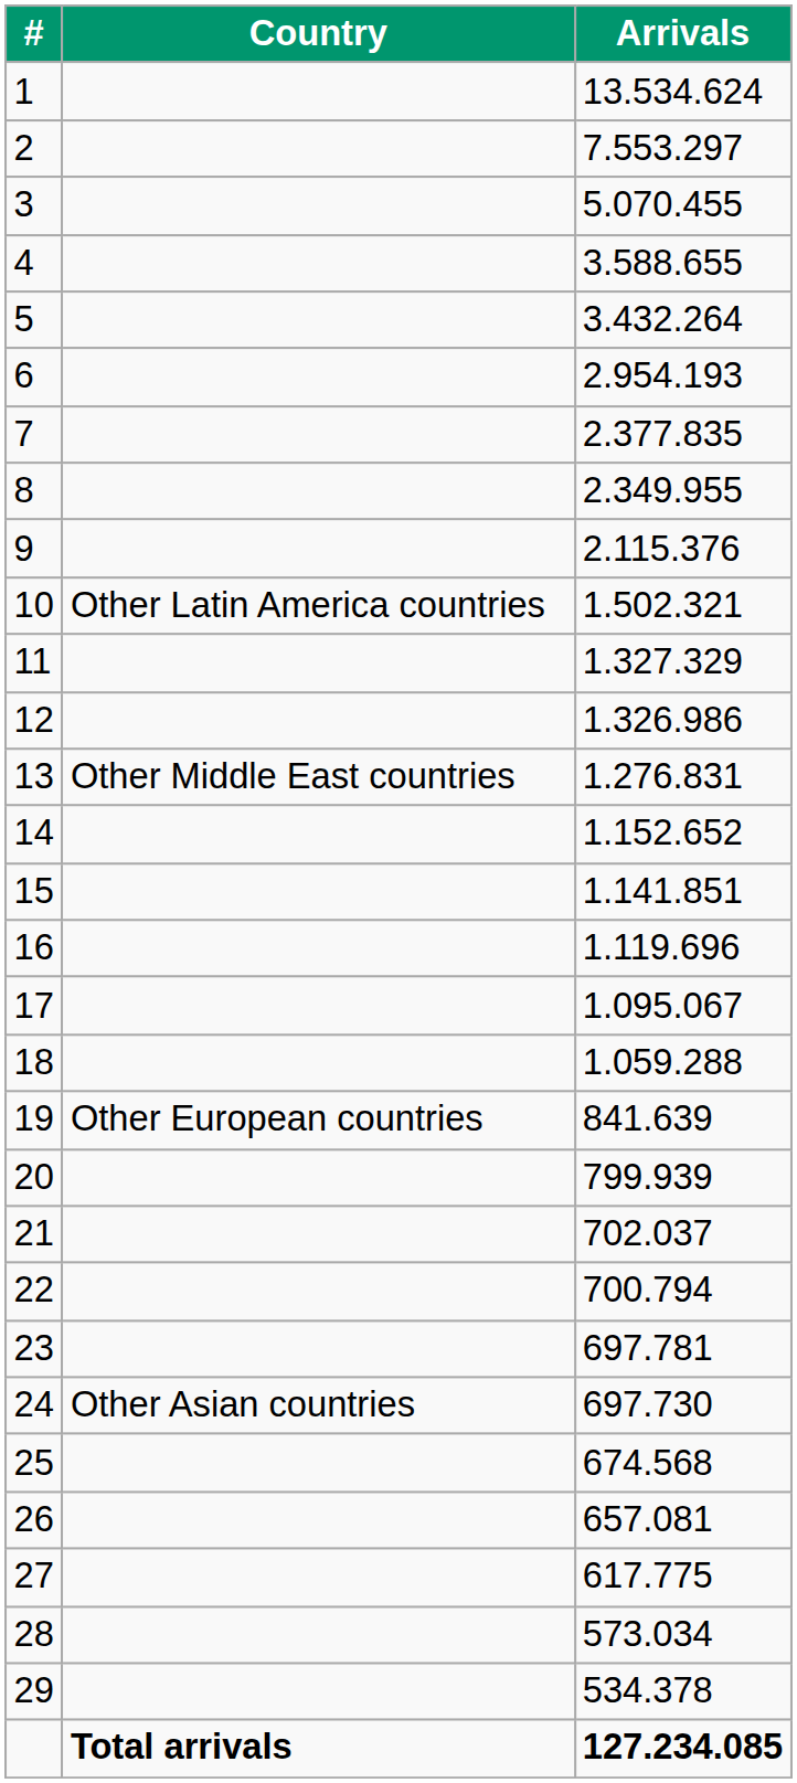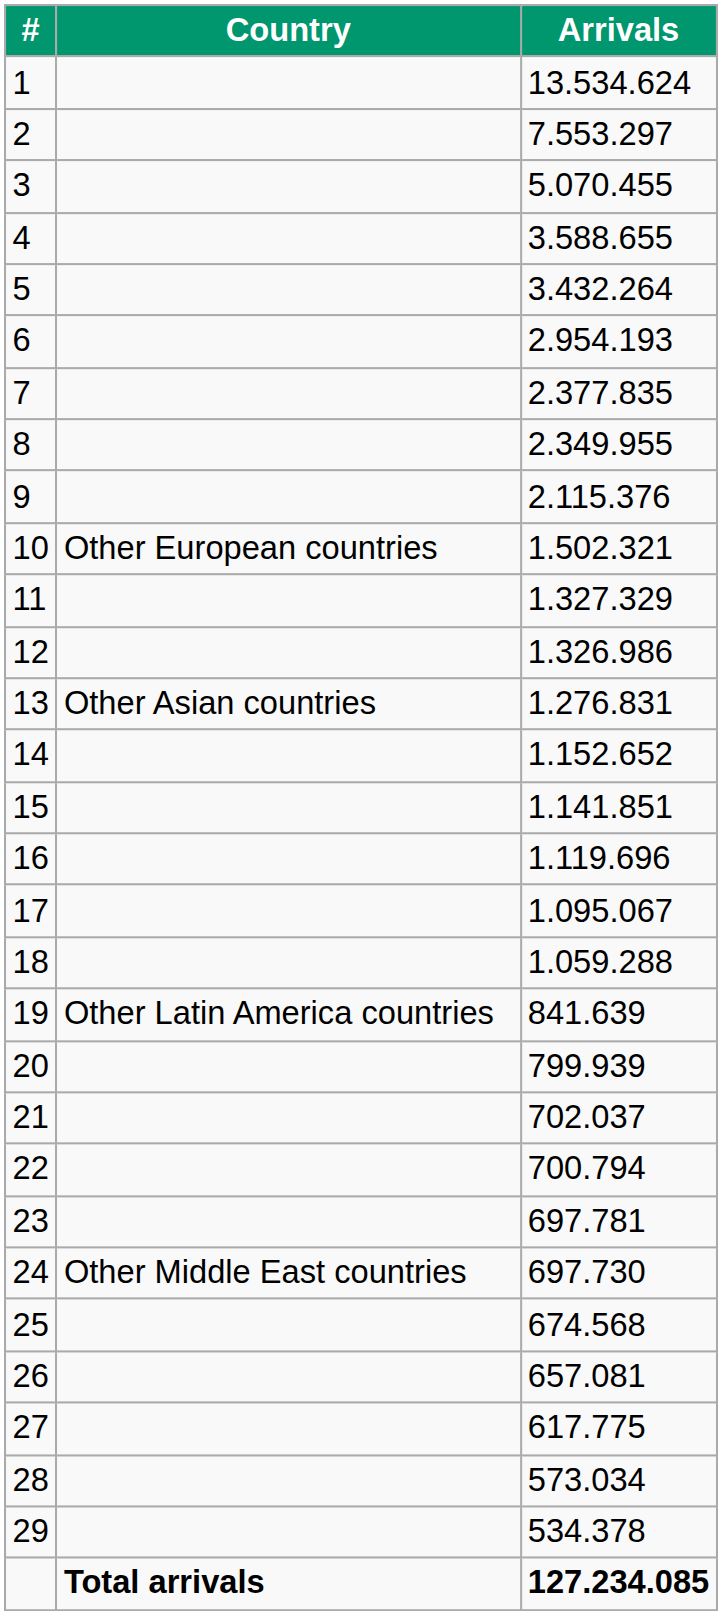10 | Country: Other Latin America countries -> Other European countries
13 | Country: Other Middle East countries -> Other Asian countries
19 | Country: Other European countries -> Other Latin America countries
24 | Country: Other Asian countries -> Other Middle East countries
